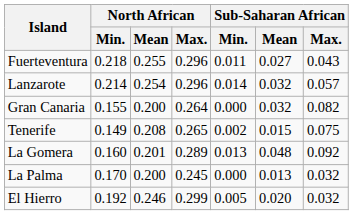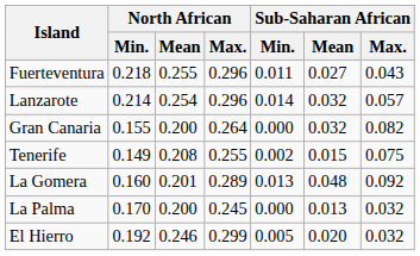Tenerife | North African / Max.: 0.265 -> 0.255
